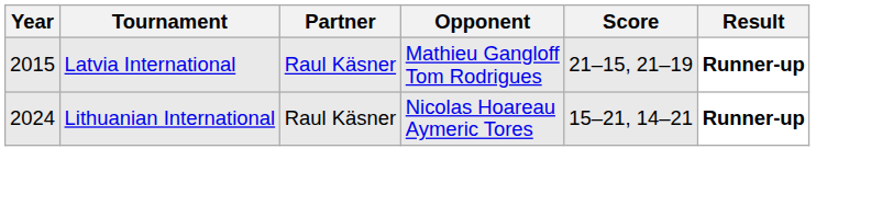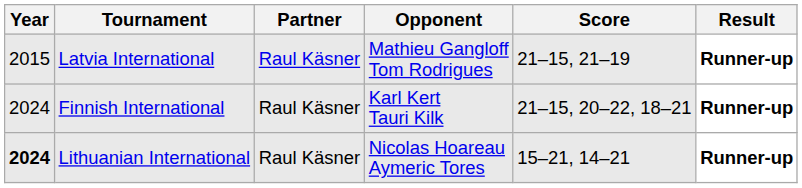+ row: 2024 | Finnish International | Raul Käsner | Karl Kert Tauri Kilk | 21–15, 20–22, 18–21 | Runner-up
Lithuanian International | Year: normal -> bold
